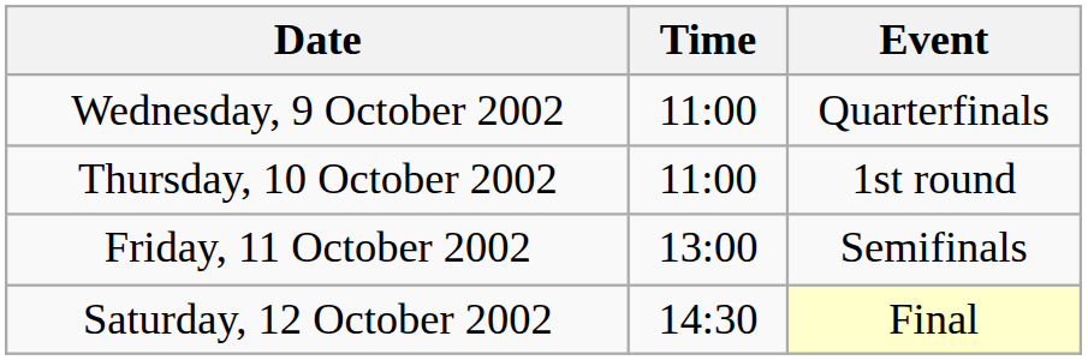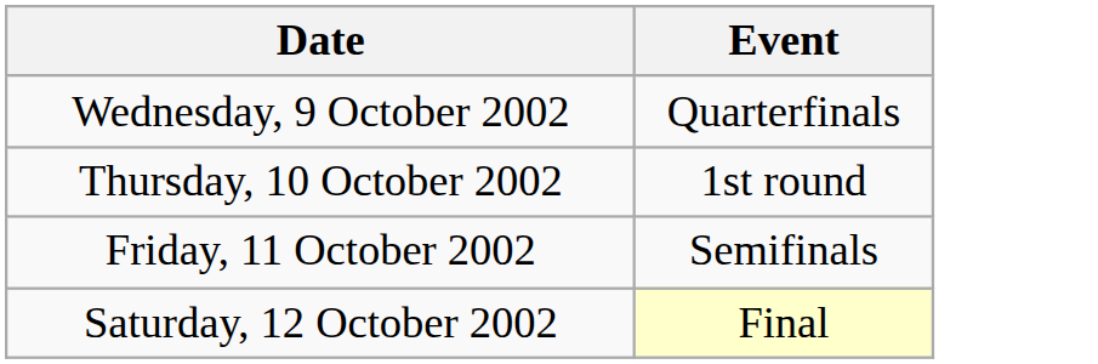- column: Time | 11:00 | 11:00 | 13:00 | 14:30
